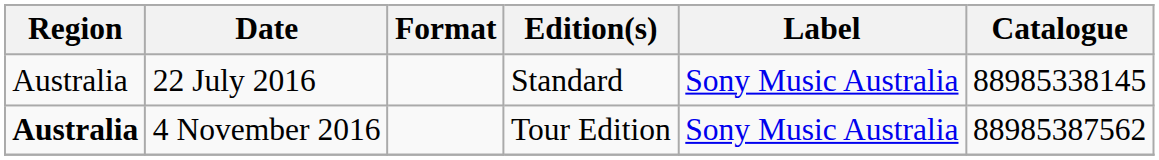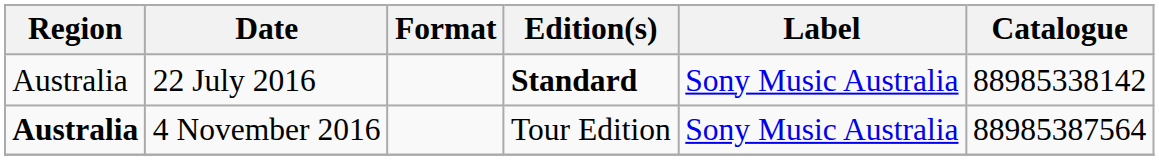22 July 2016 | Edition(s): normal -> bold
22 July 2016 | Catalogue: 88985338145 -> 88985338142
4 November 2016 | Catalogue: 88985387562 -> 88985387564
